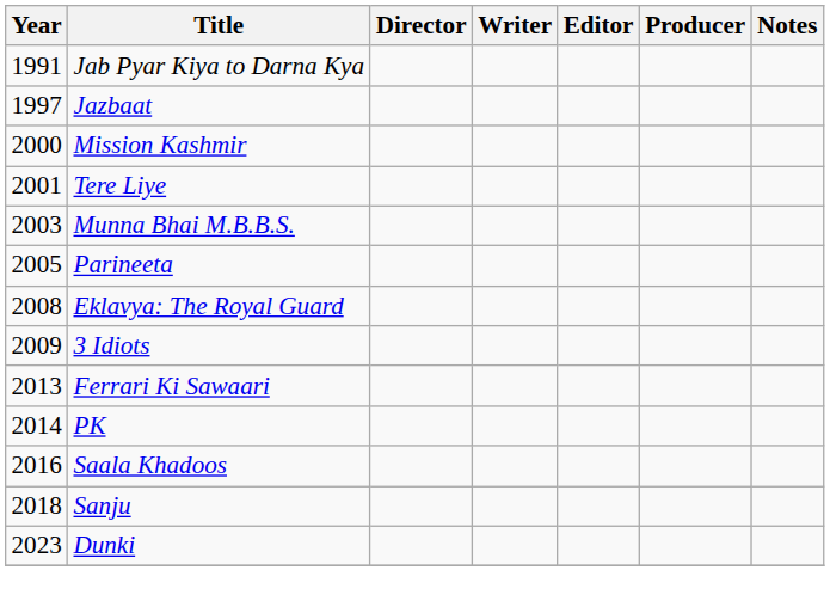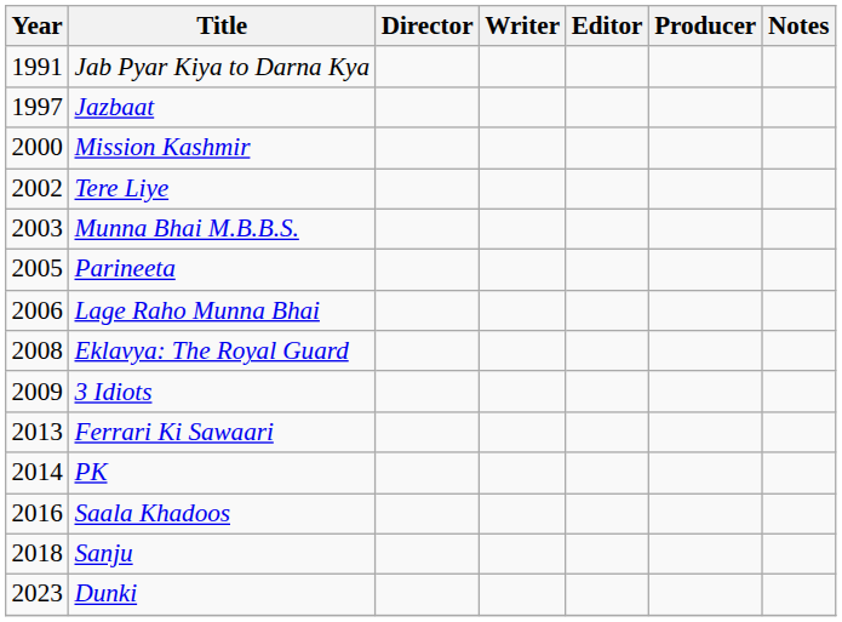Tere Liye | Year: 2001 -> 2002
+ row: 2006 | Lage Raho Munna Bhai
